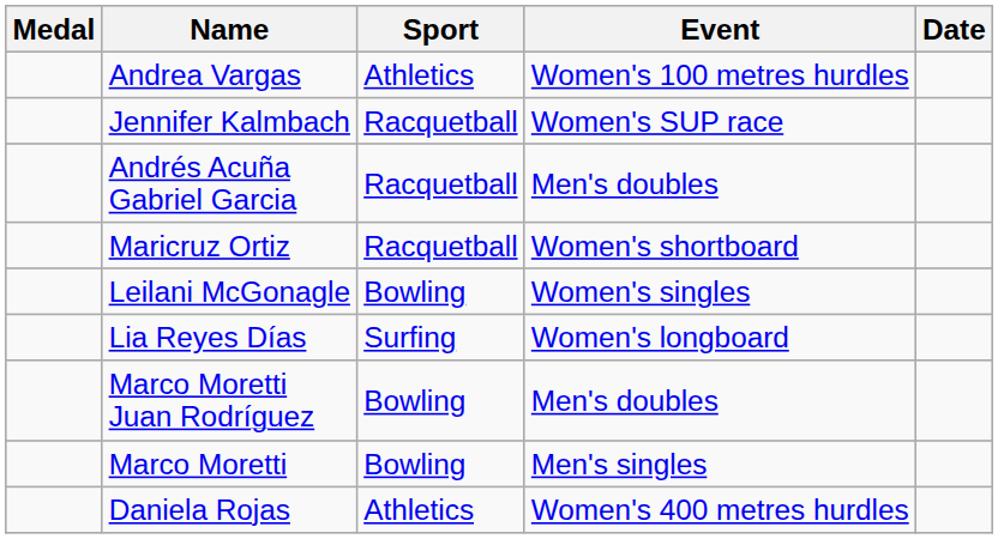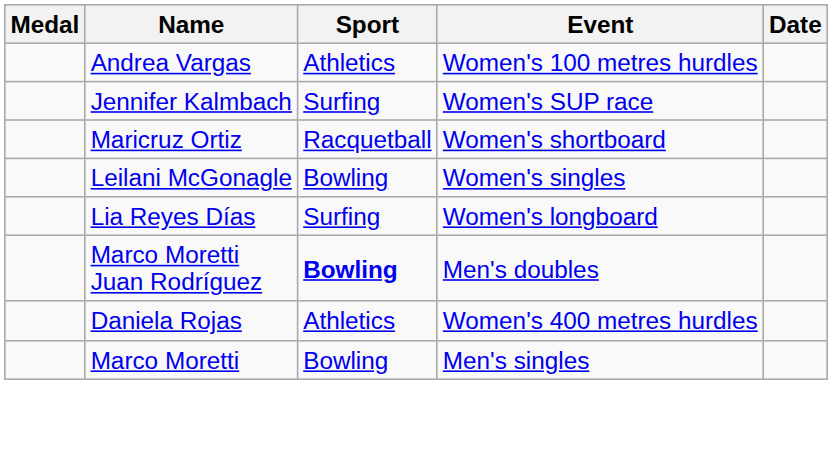Jennifer Kalmbach | Sport: Racquetball -> Surfing
- row: Andrés Acuña Gabriel Garcia | Racquetball | Men's doubles
Marco Moretti Juan Rodríguez | Sport: normal -> bold
rows swapped: Daniela Rojas <-> Marco Moretti
